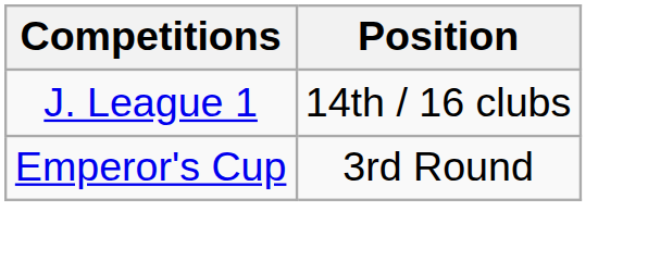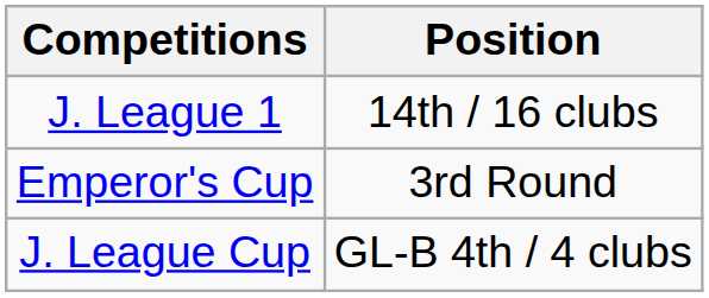+ row: J. League Cup | GL-B 4th / 4 clubs
